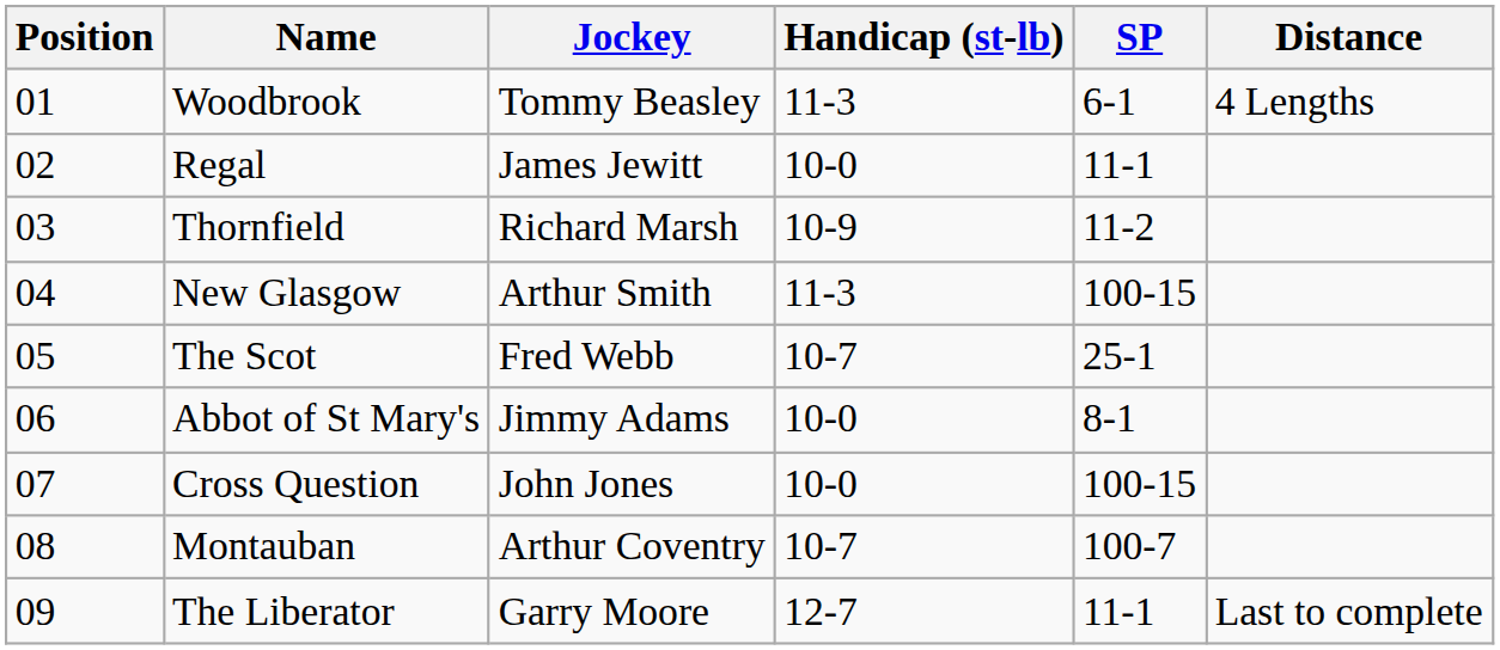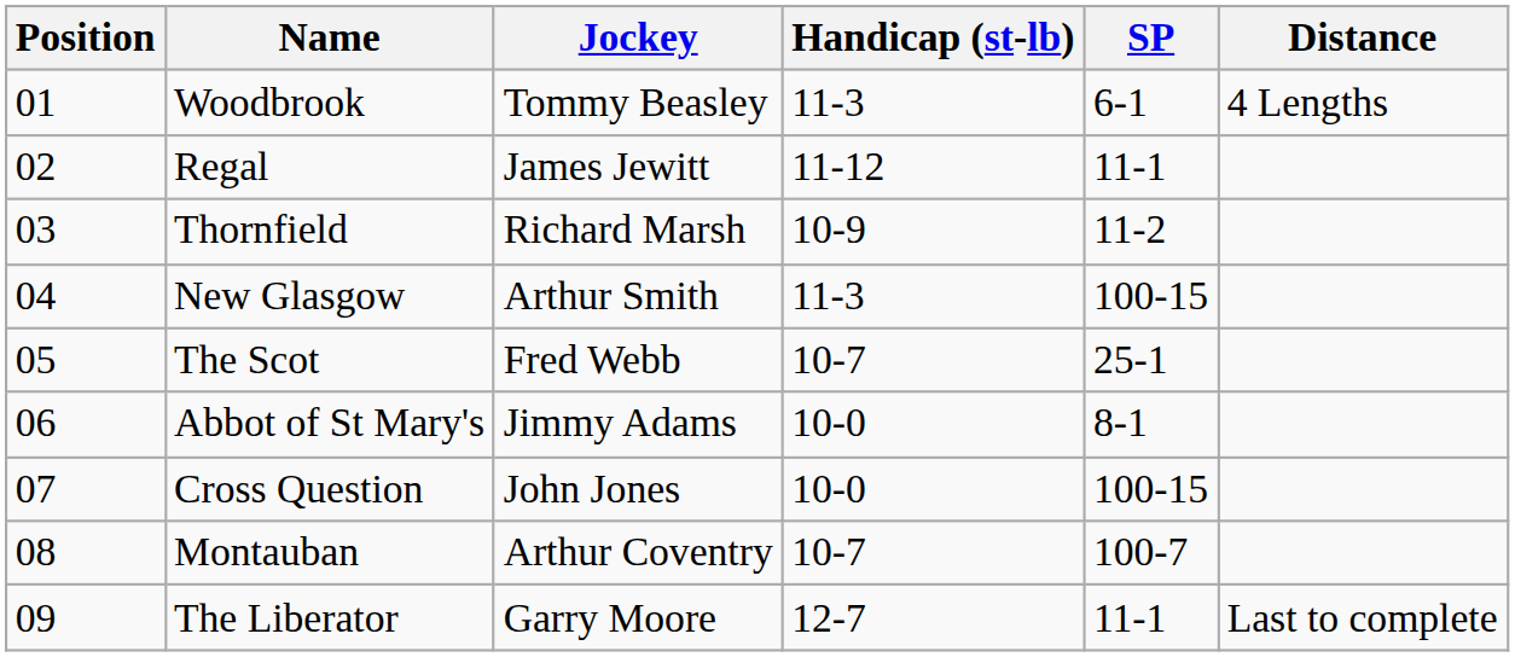Regal | Handicap (st-lb): 10-0 -> 11-12
